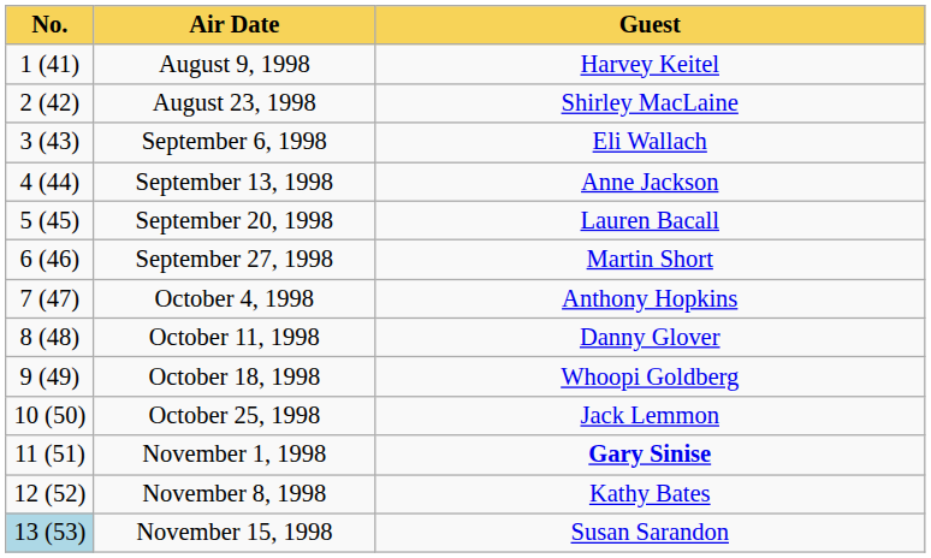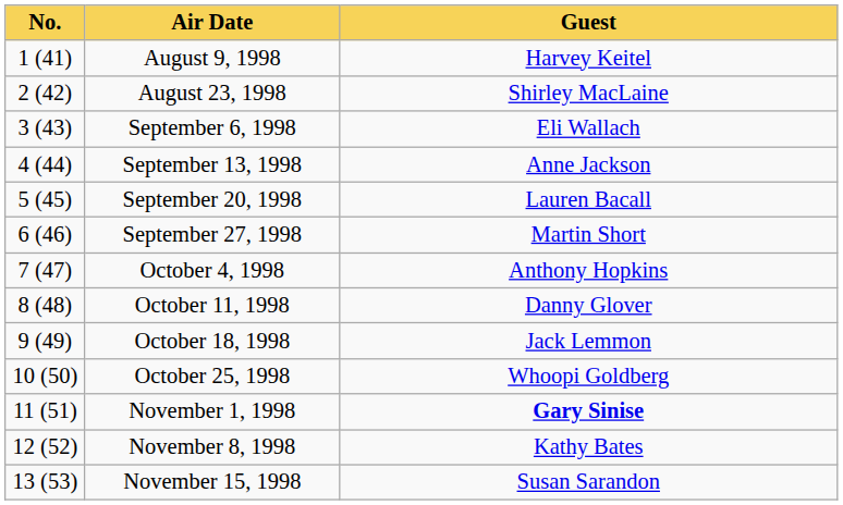October 18, 1998 | Guest: Whoopi Goldberg -> Jack Lemmon
October 25, 1998 | Guest: Jack Lemmon -> Whoopi Goldberg
November 15, 1998 | No.: lightblue background -> no background
